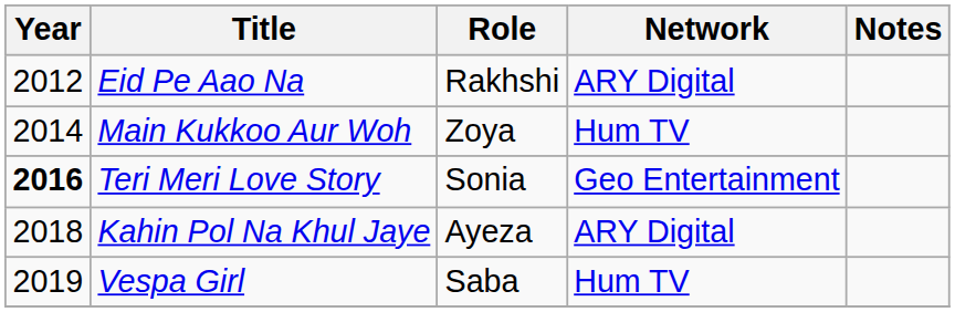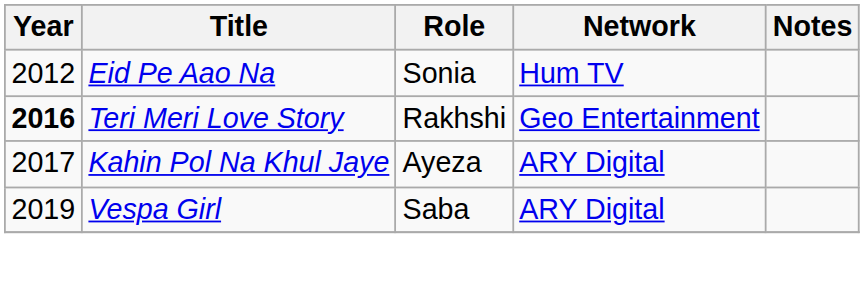Eid Pe Aao Na | Role: Rakhshi -> Sonia
Eid Pe Aao Na | Network: ARY Digital -> Hum TV
- row: 2014 | Main Kukkoo Aur Woh | Zoya | Hum TV
Teri Meri Love Story | Role: Sonia -> Rakhshi
Kahin Pol Na Khul Jaye | Year: 2018 -> 2017
Vespa Girl | Network: Hum TV -> ARY Digital
